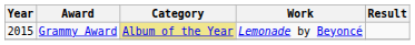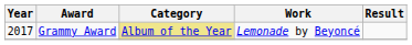Grammy Award | Year: 2015 -> 2017
